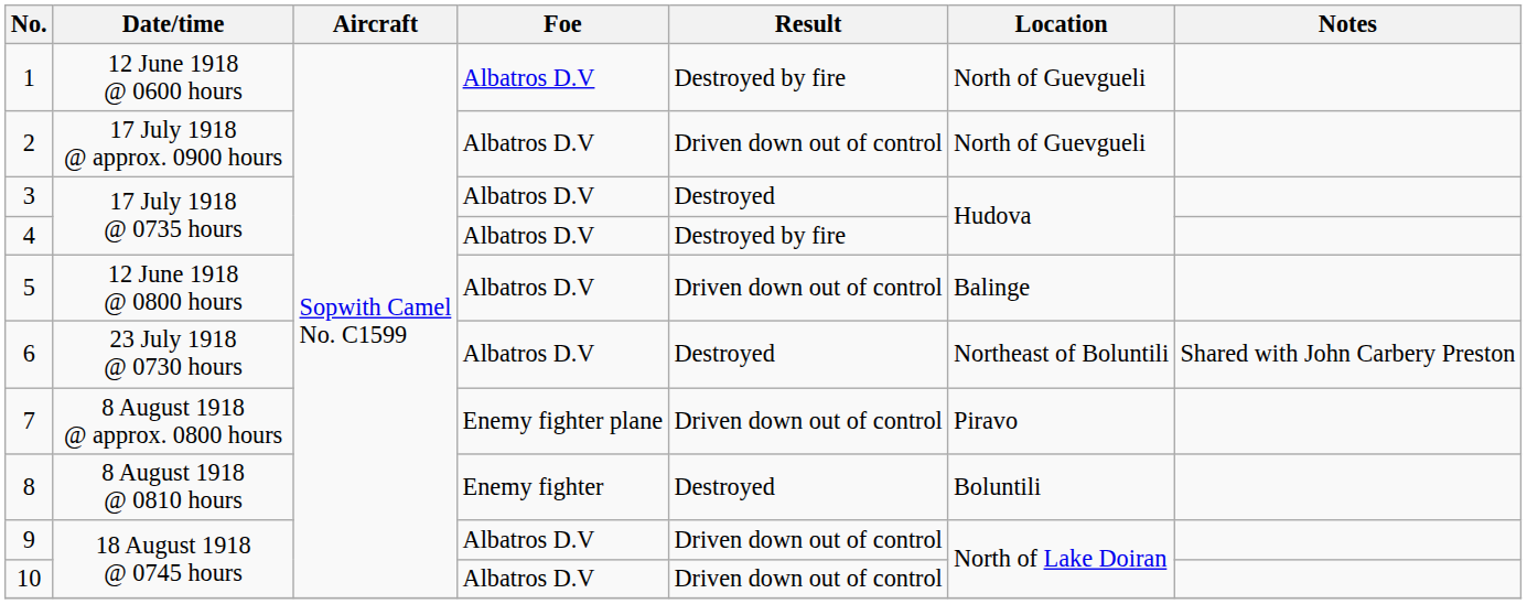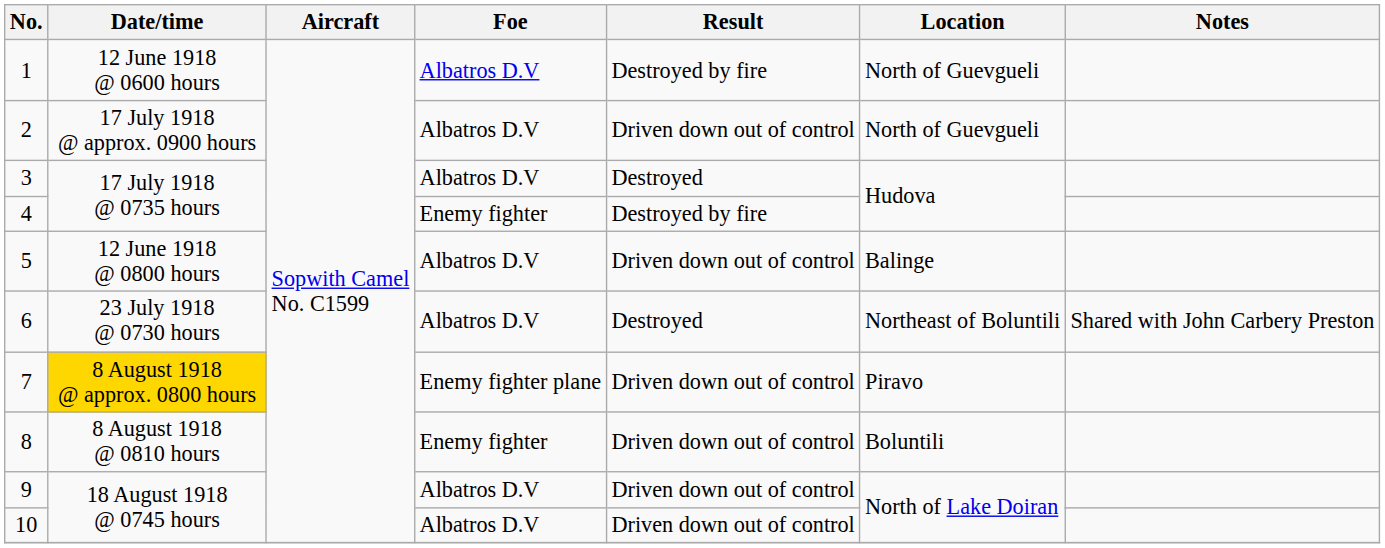4 | Foe: Albatros D.V -> Enemy fighter
7 | Date/time: no background -> gold background
8 | Result: Destroyed -> Driven down out of control
